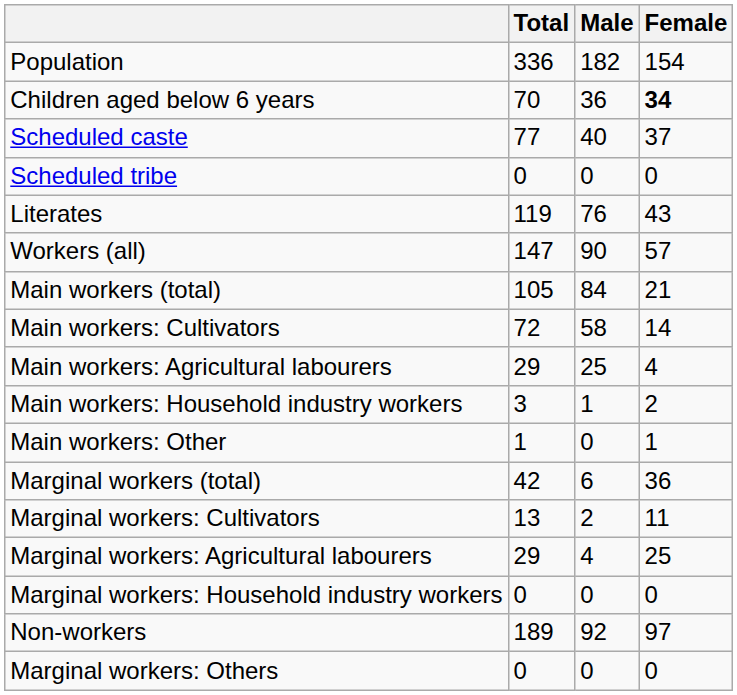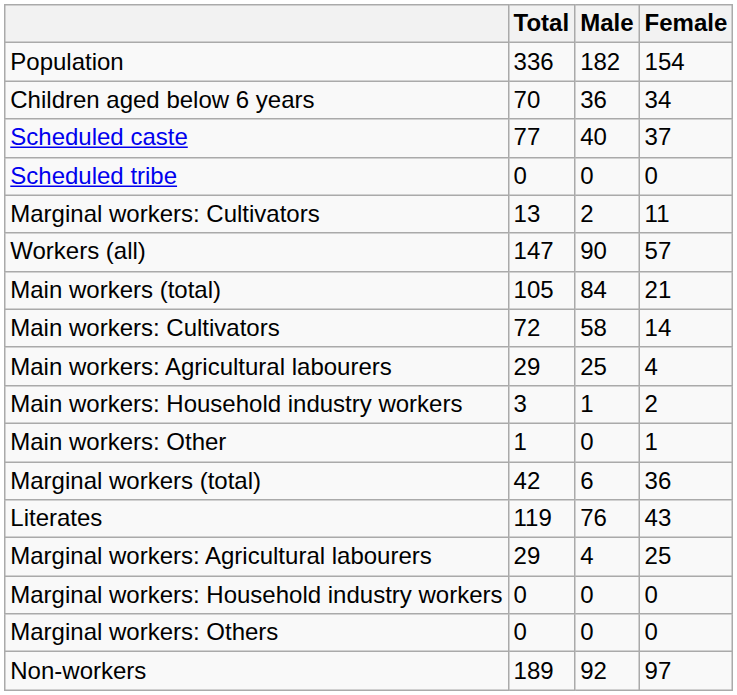Children aged below 6 years | Female: bold -> normal
rows swapped: Literates <-> Marginal workers: Cultivators
rows swapped: Marginal workers: Others <-> Non-workers
